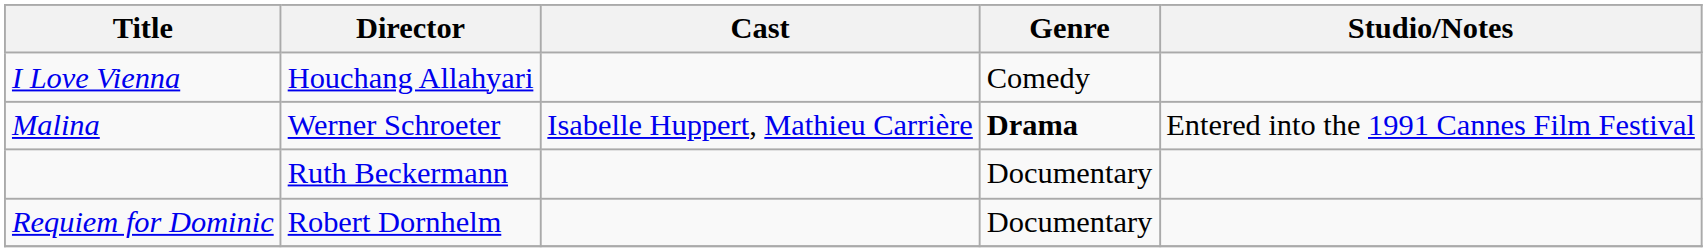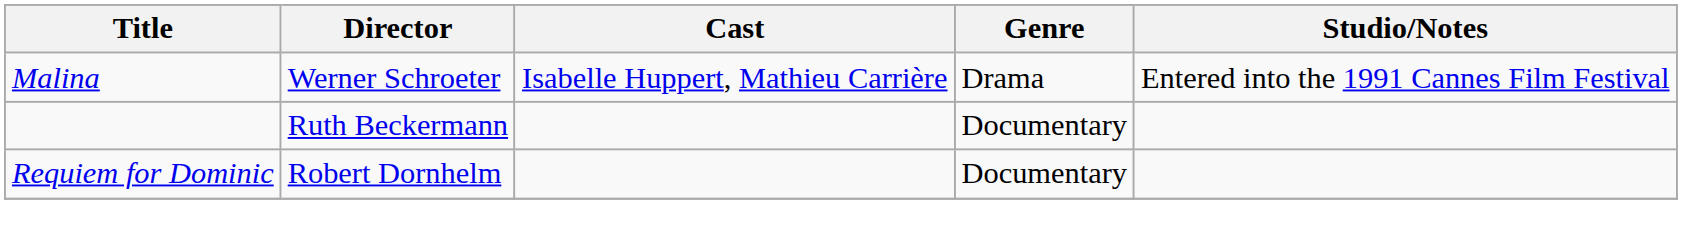- row: I Love Vienna | Houchang Allahyari | Comedy
Malina | Genre: bold -> normal
